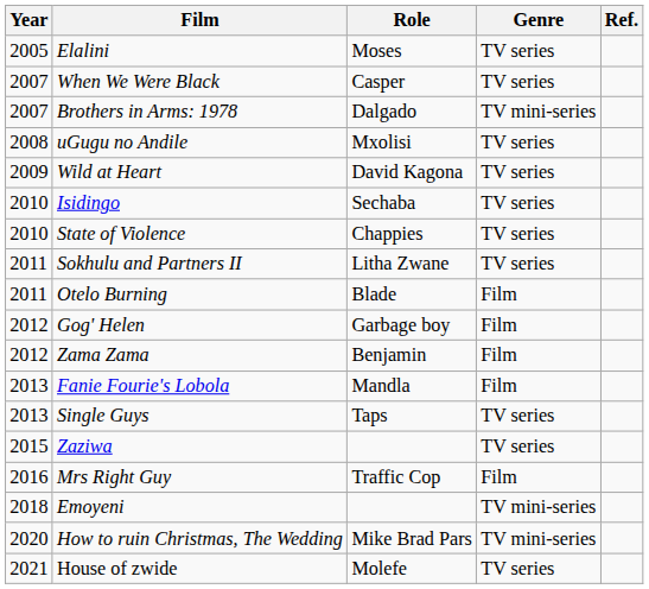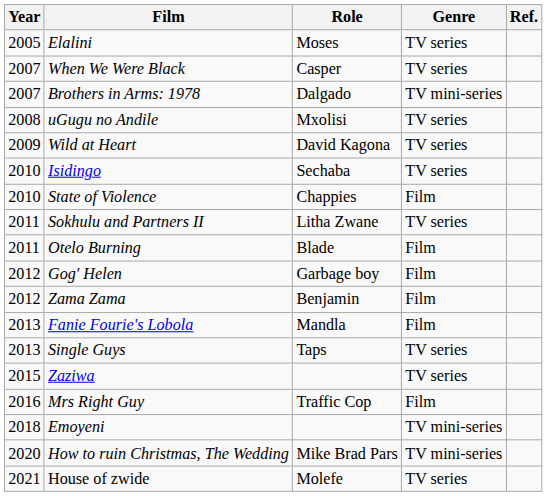State of Violence | Genre: TV series -> Film
